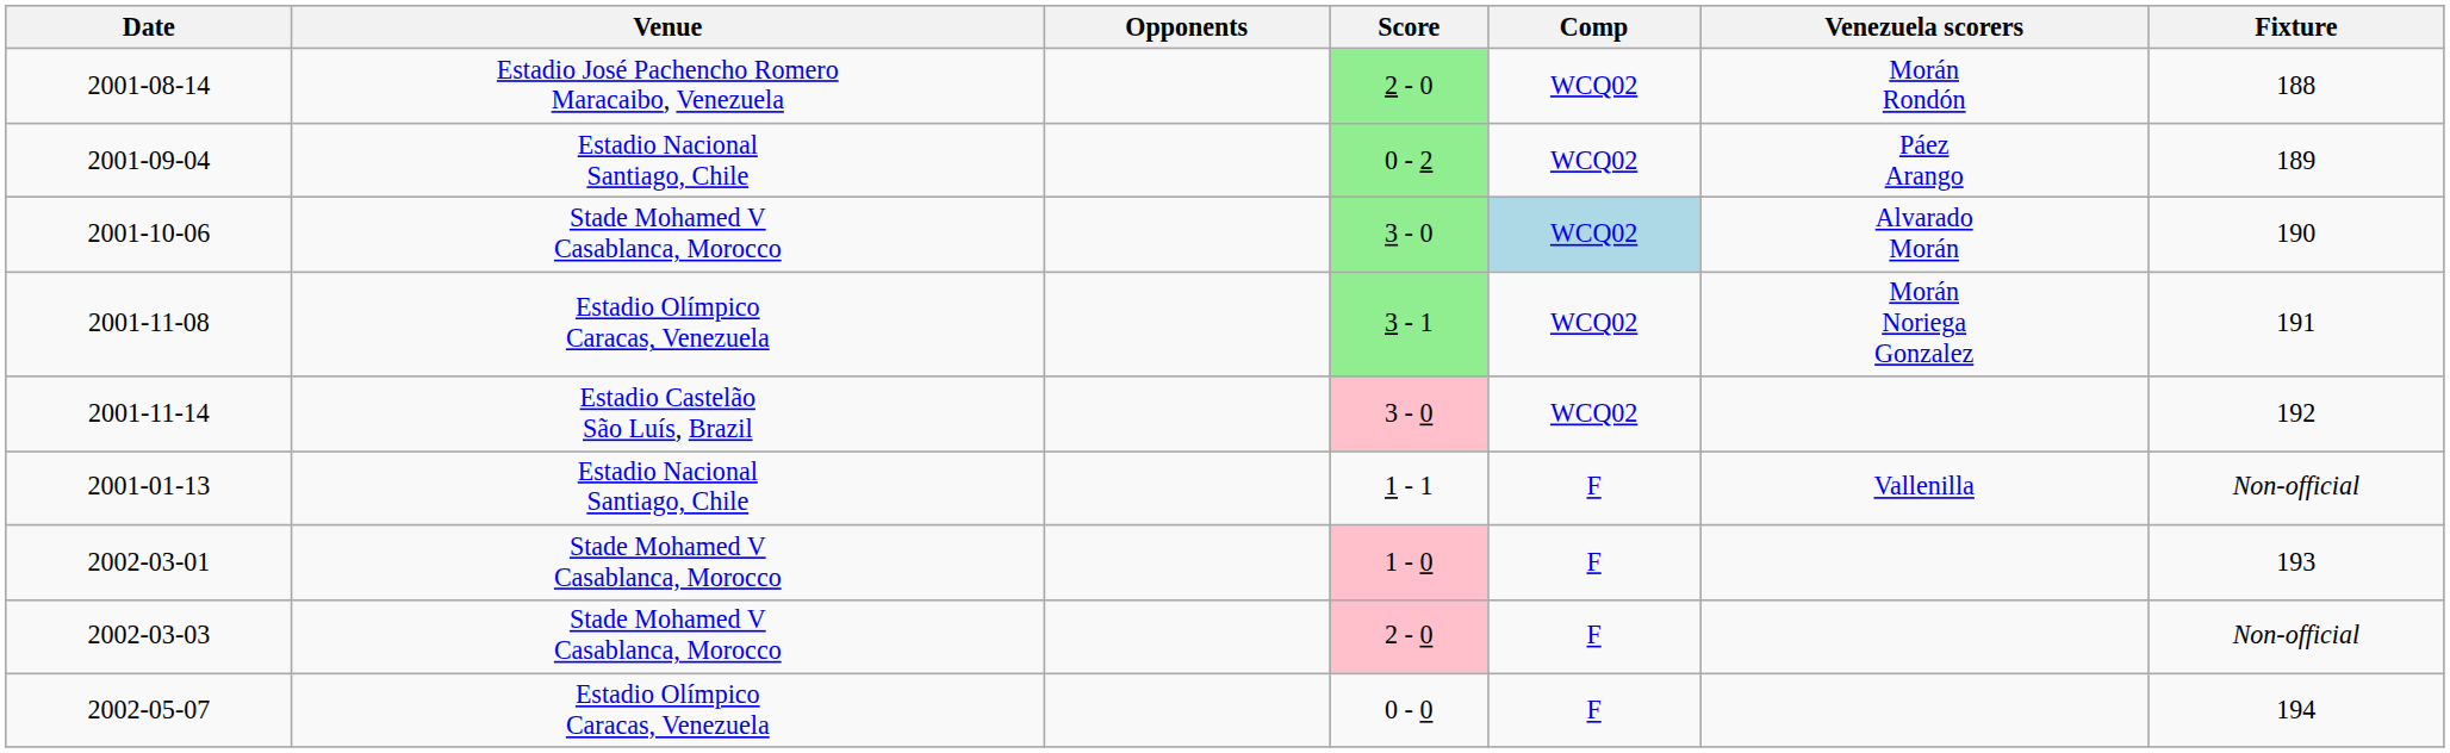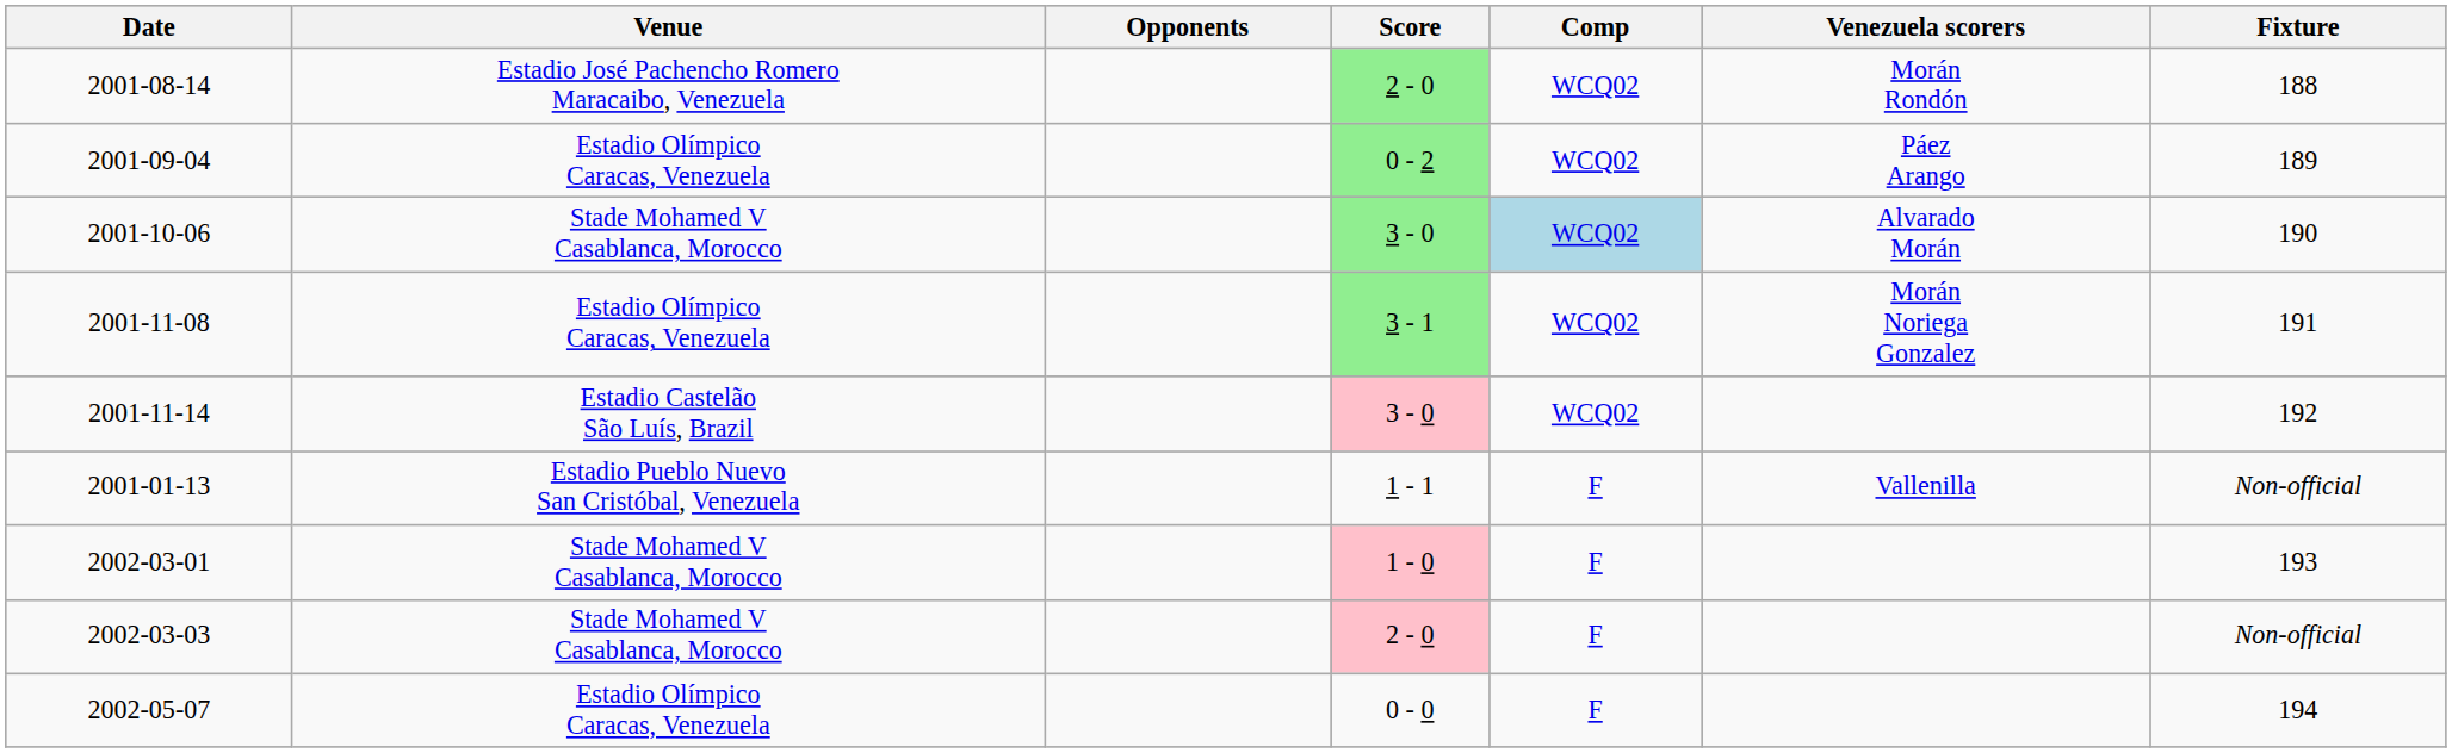2001-09-04 | Venue: Estadio Nacional Santiago, Chile -> Estadio Olímpico Caracas, Venezuela
2001-01-13 | Venue: Estadio Nacional Santiago, Chile -> Estadio Pueblo Nuevo San Cristóbal, Venezuela
